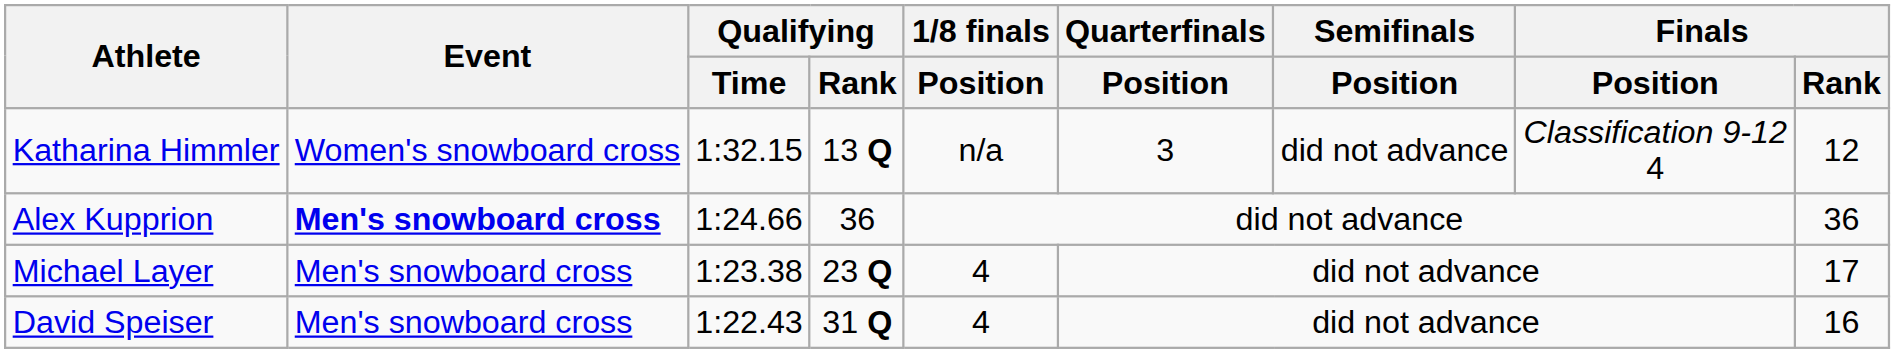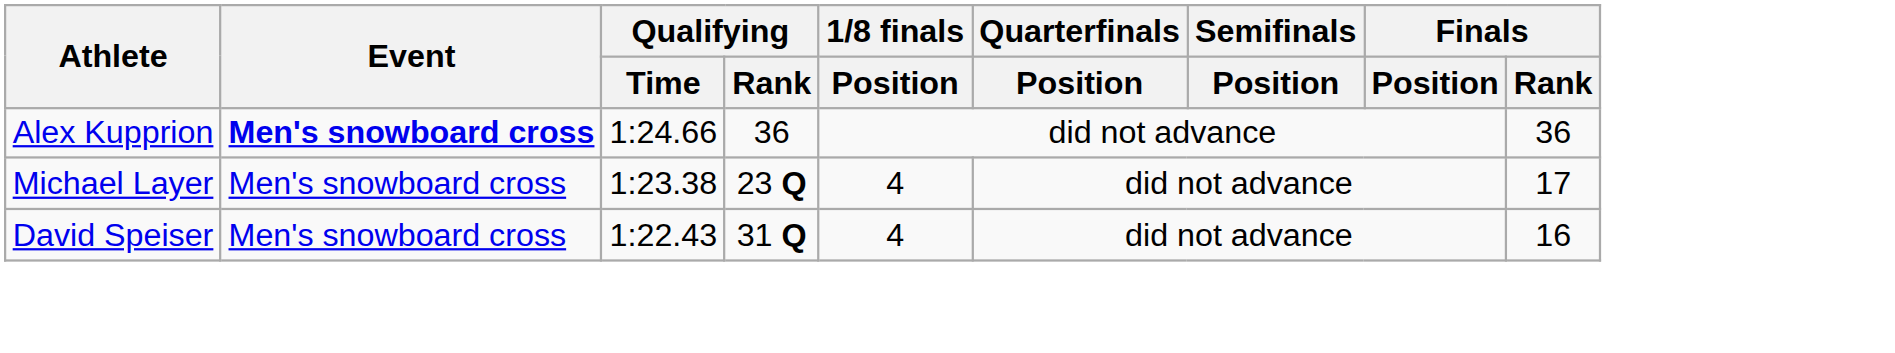- row: Katharina Himmler | Women's snowboard cross | 1:32.15 | 13 Q | n/a | 3 | did not advance | Classification 9-12 4 | 12
